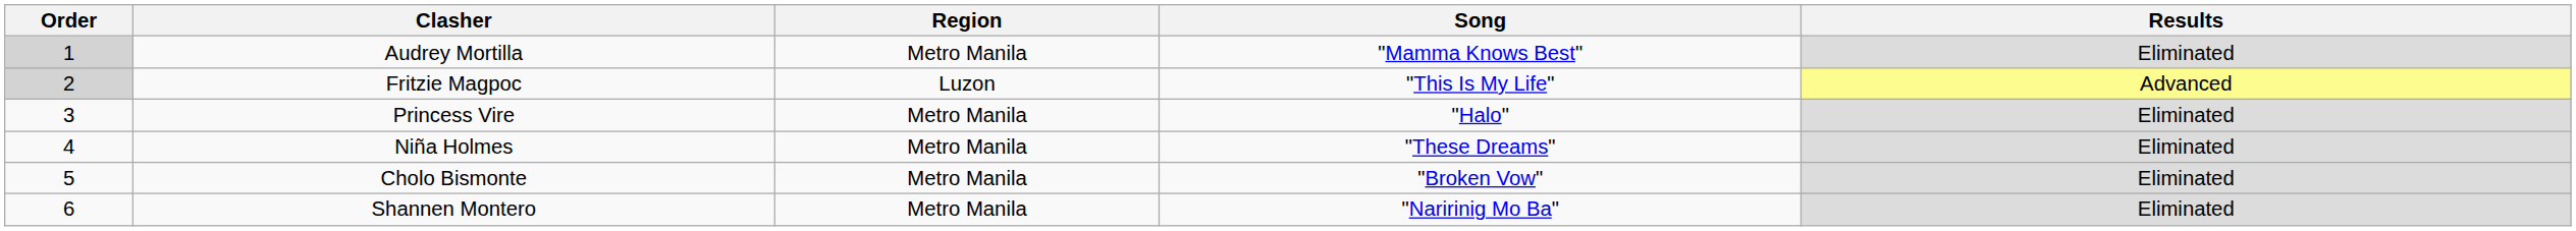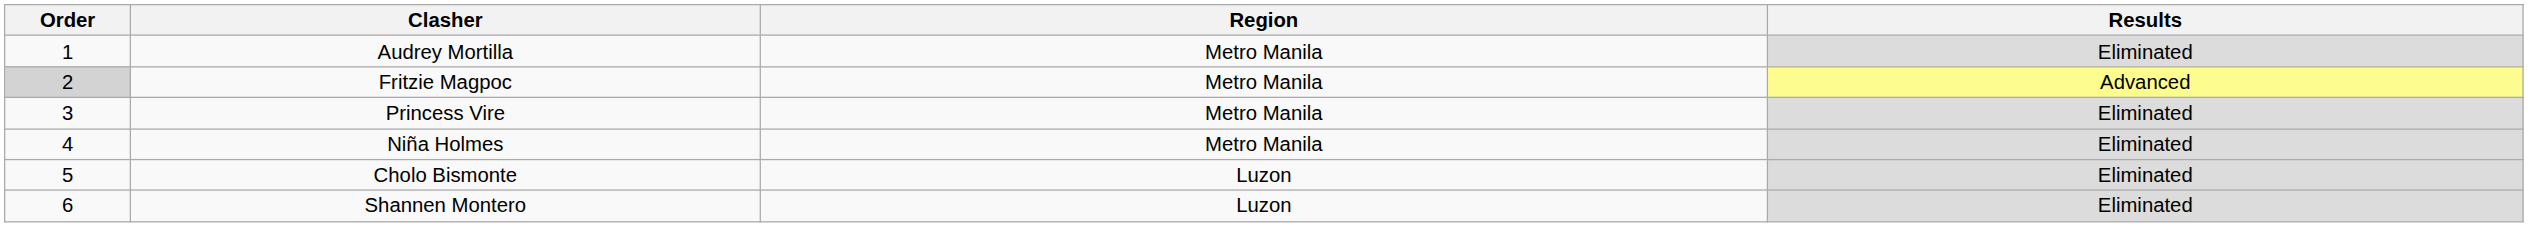- column: Song | "Mamma Knows Best" | "This Is My Life" | "Halo" | "These Dreams" | "Broken Vow" | "Naririnig Mo Ba"
Audrey Mortilla | Order: lightgrey background -> no background
Fritzie Magpoc | Region: Luzon -> Metro Manila
Cholo Bismonte | Region: Metro Manila -> Luzon
Shannen Montero | Region: Metro Manila -> Luzon
